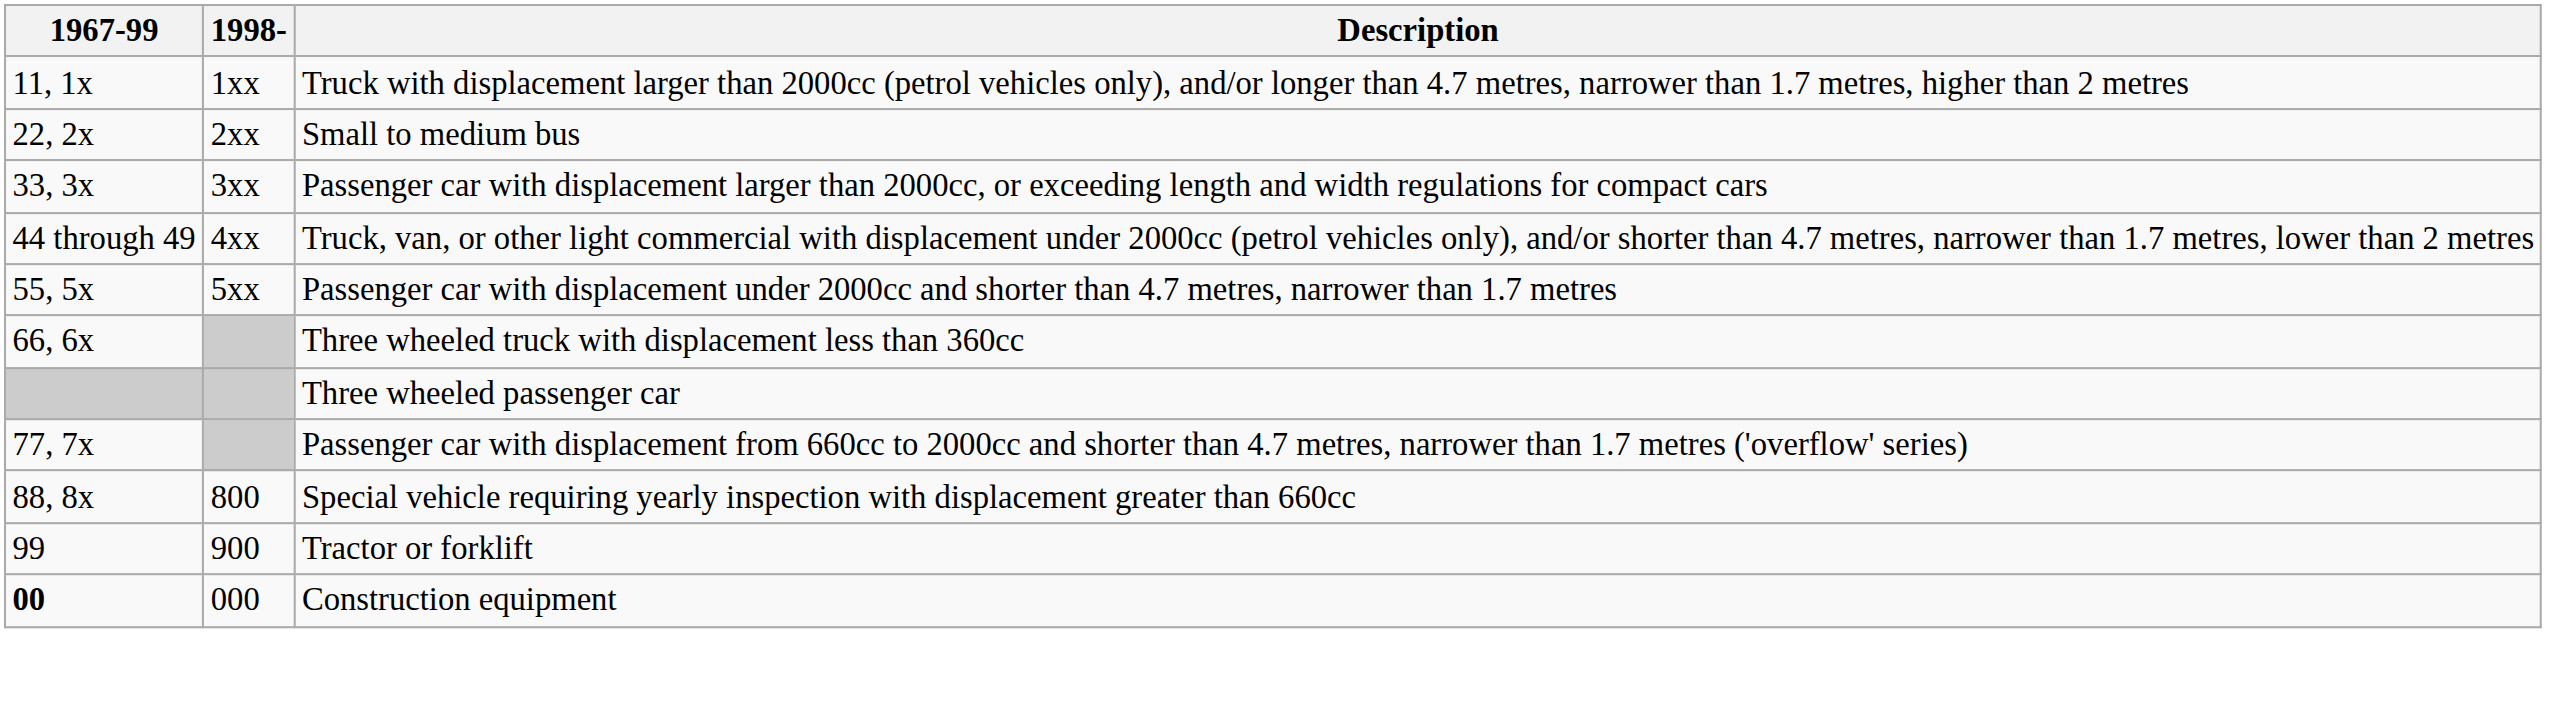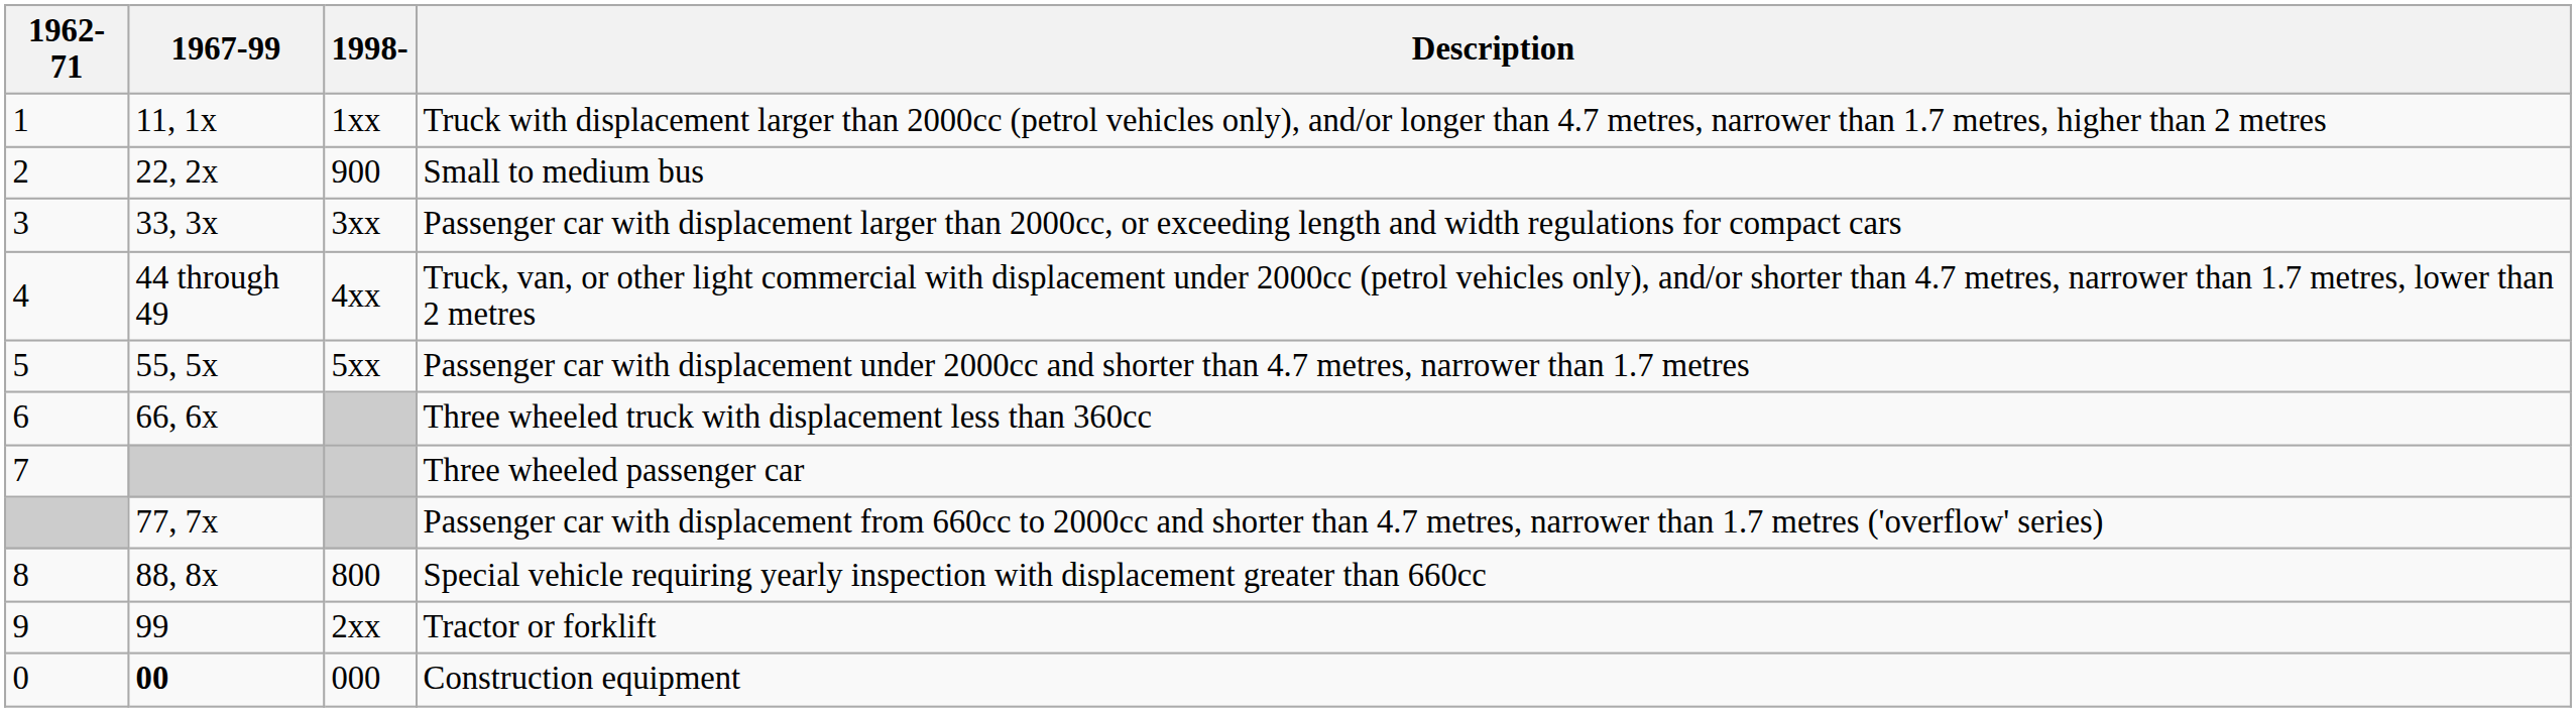+ column: 1962-71 | 1 | 2 | 3 | 4 | 5 | 6 | 7 | 8 | 9 | 0
Small to medium bus | 1998-: 2xx -> 900
Tractor or forklift | 1998-: 900 -> 2xx
